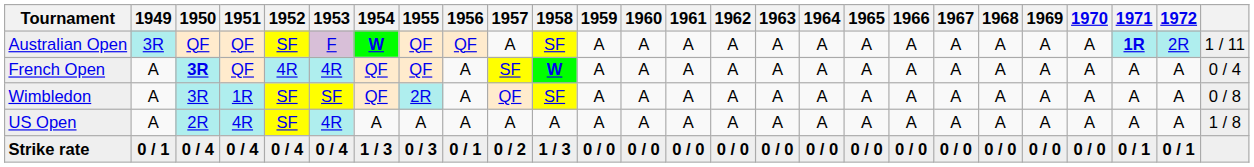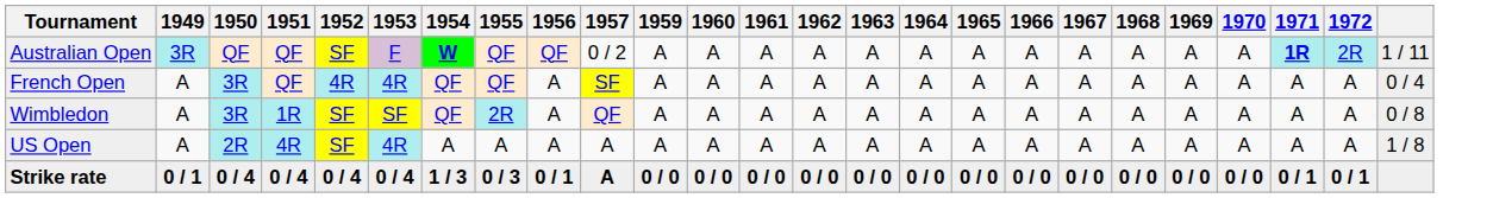- column: 1958 | SF | W | SF | A | 1 / 3
Australian Open | 1957: A -> 0 / 2
French Open | 1950: bold -> normal
Strike rate | 1957: 0 / 2 -> A
